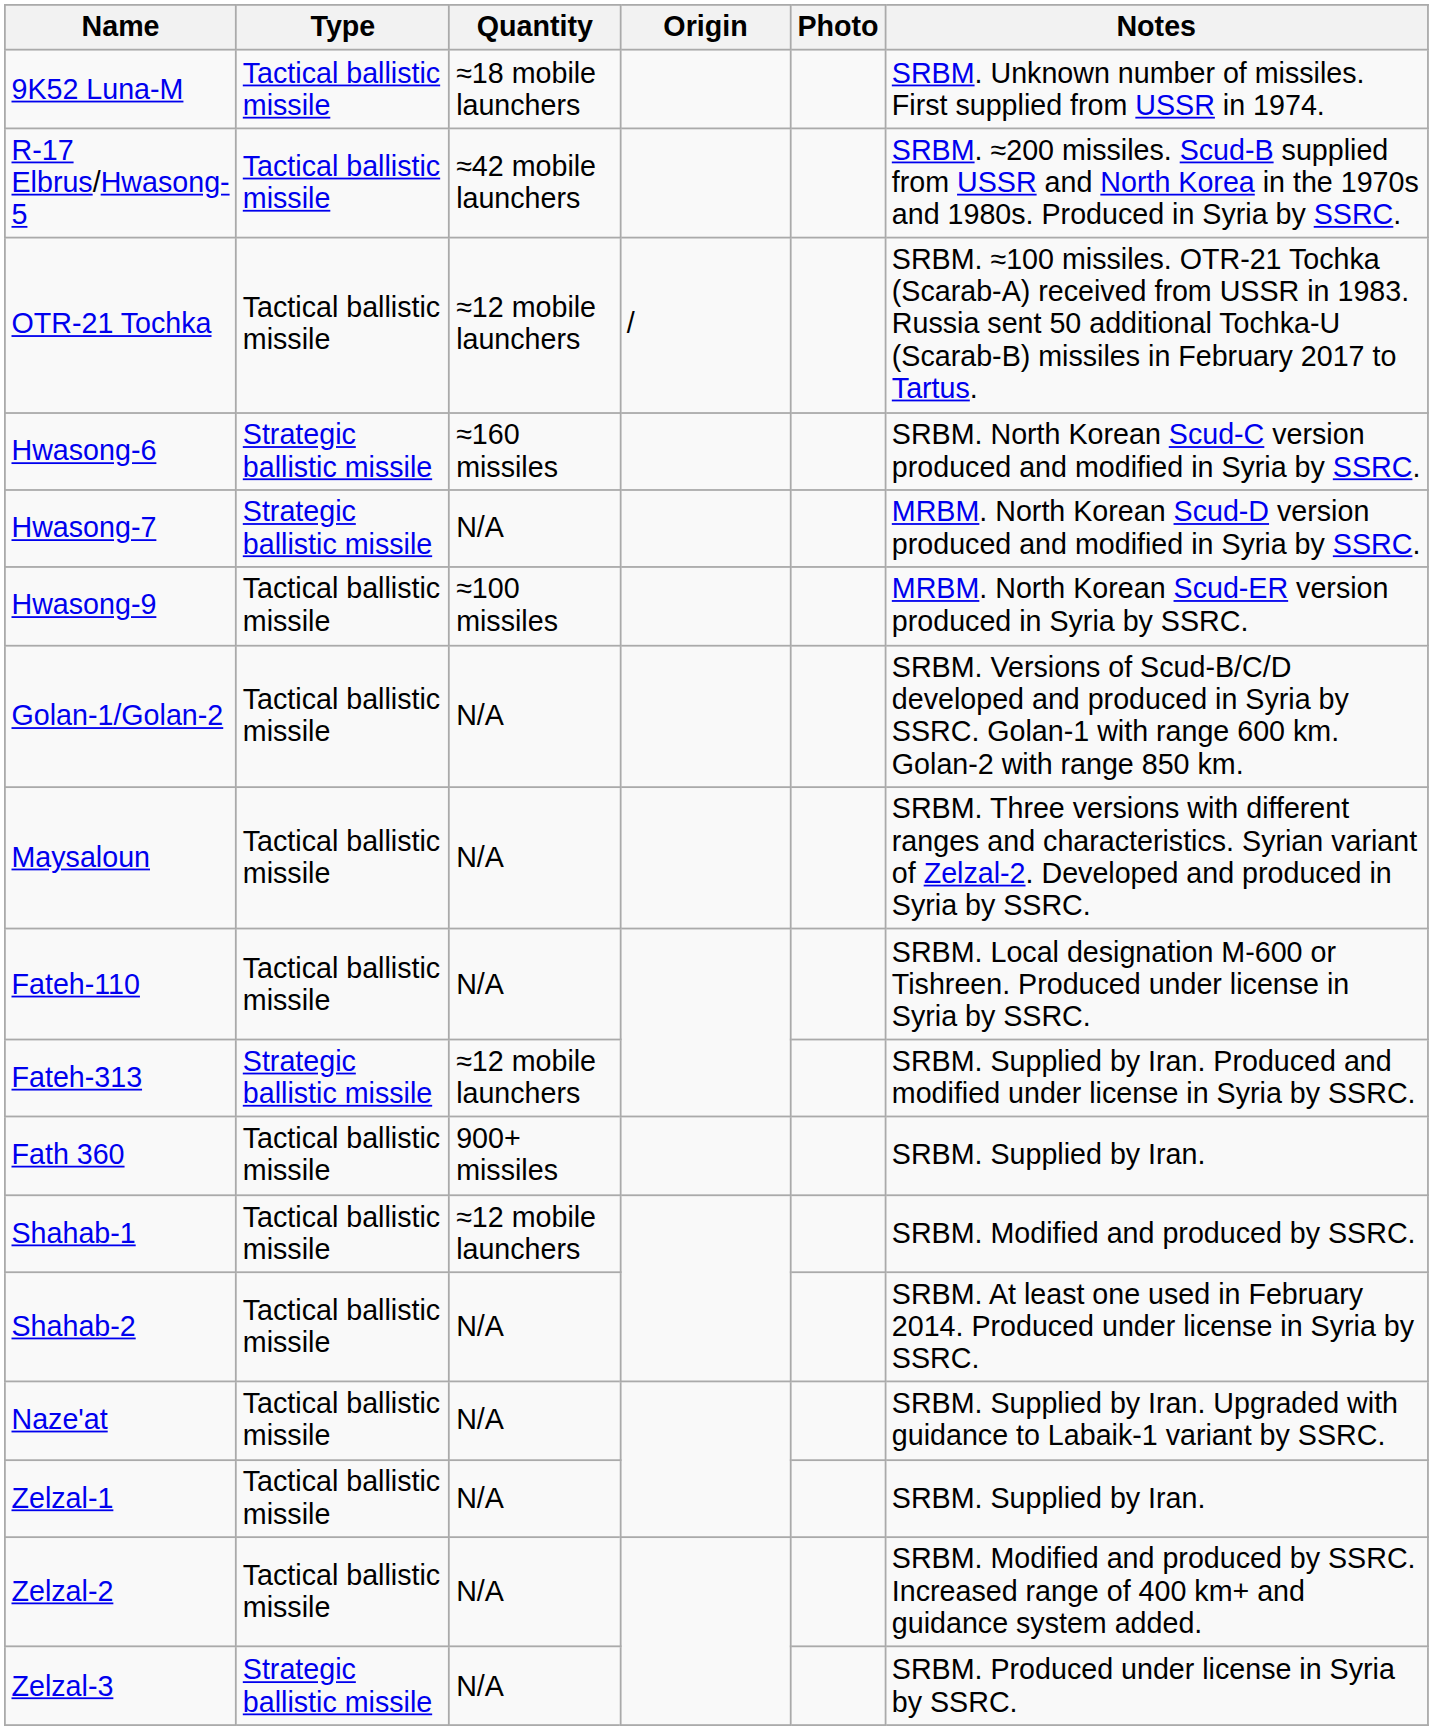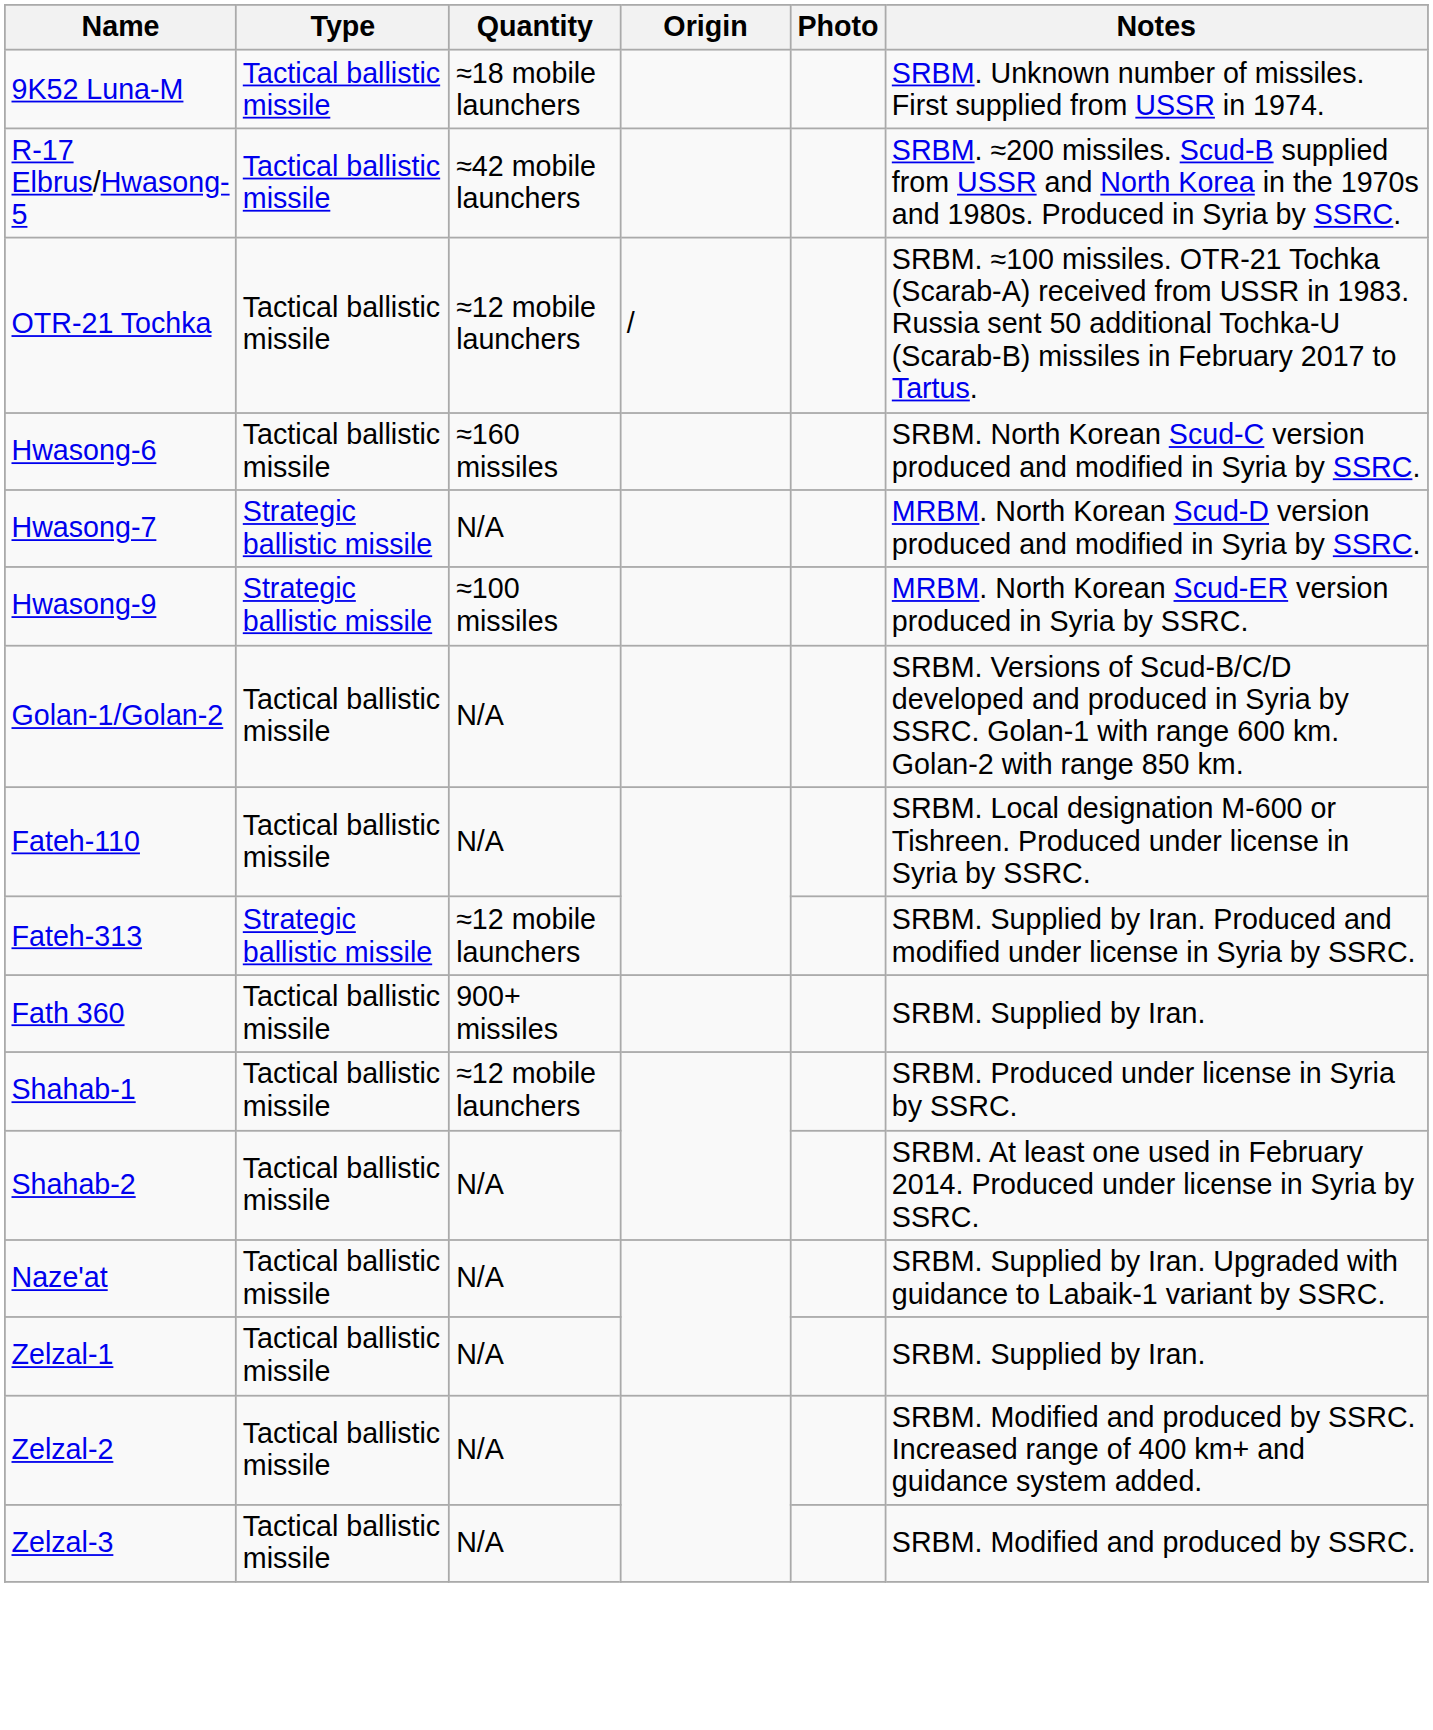Hwasong-6 | Type: Strategic ballistic missile -> Tactical ballistic missile
Hwasong-9 | Type: Tactical ballistic missile -> Strategic ballistic missile
- row: Maysaloun | Tactical ballistic missile | N/A | SRBM. Three versions with different ranges and characteristics. Syrian variant of Zelzal-2. Developed and produced in Syria by SSRC.
Shahab-1 | Notes: SRBM. Modified and produced by SSRC. -> SRBM. Produced under license in Syria by SSRC.
Zelzal-3 | Type: Strategic ballistic missile -> Tactical ballistic missile
Zelzal-3 | Notes: SRBM. Produced under license in Syria by SSRC. -> SRBM. Modified and produced by SSRC.
